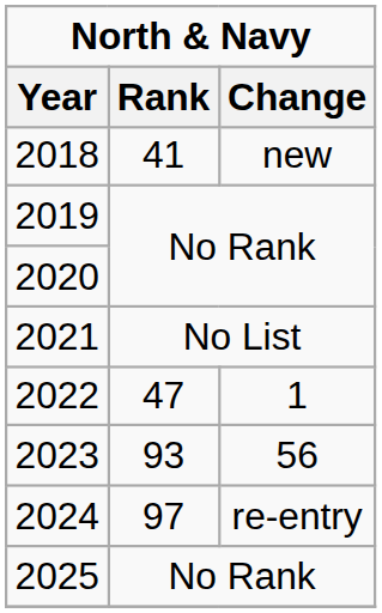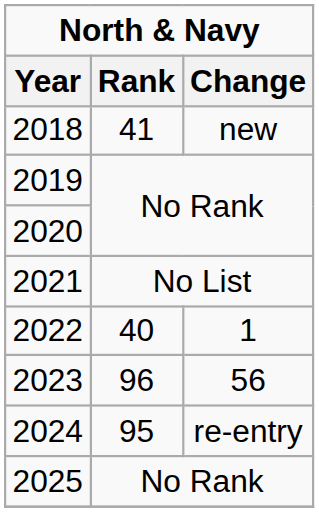2022 | Rank: 47 -> 40
2023 | Rank: 93 -> 96
2024 | Rank: 97 -> 95
